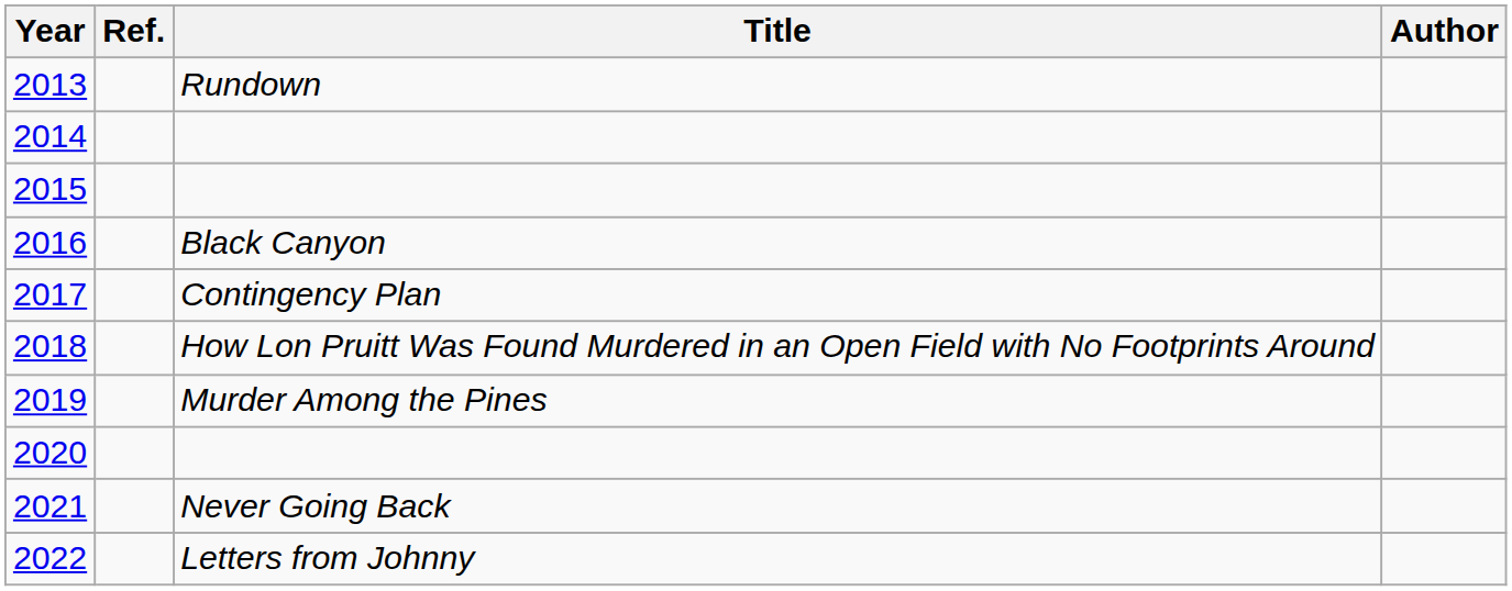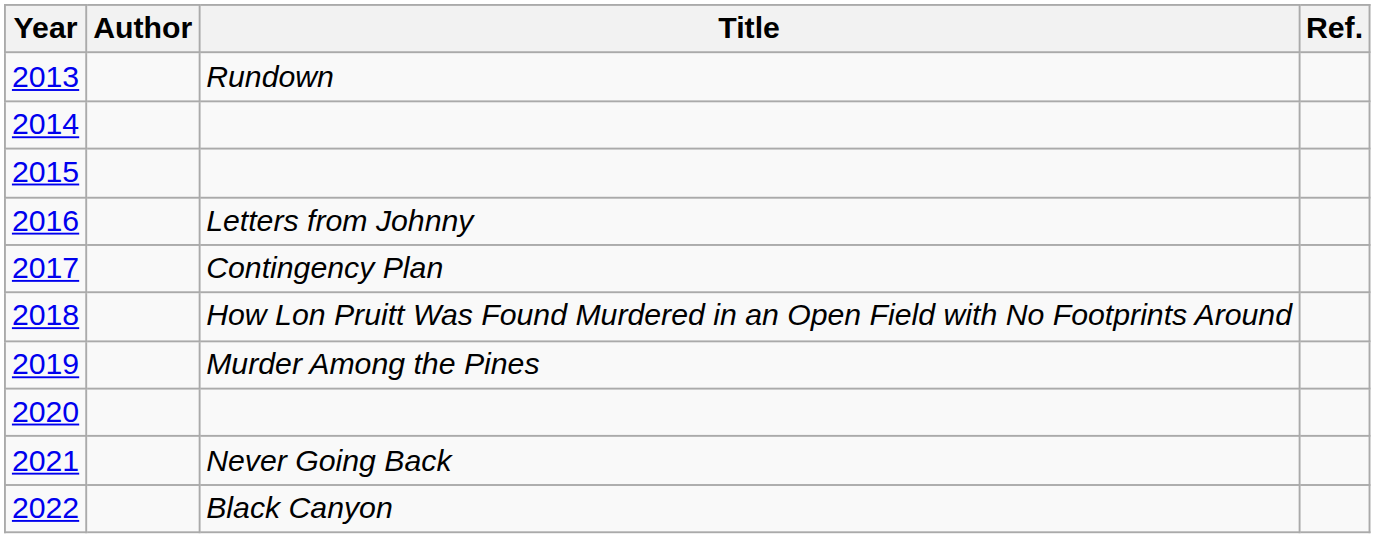columns swapped: Author <-> Ref.
2016 | Title: Black Canyon -> Letters from Johnny
2022 | Title: Letters from Johnny -> Black Canyon
